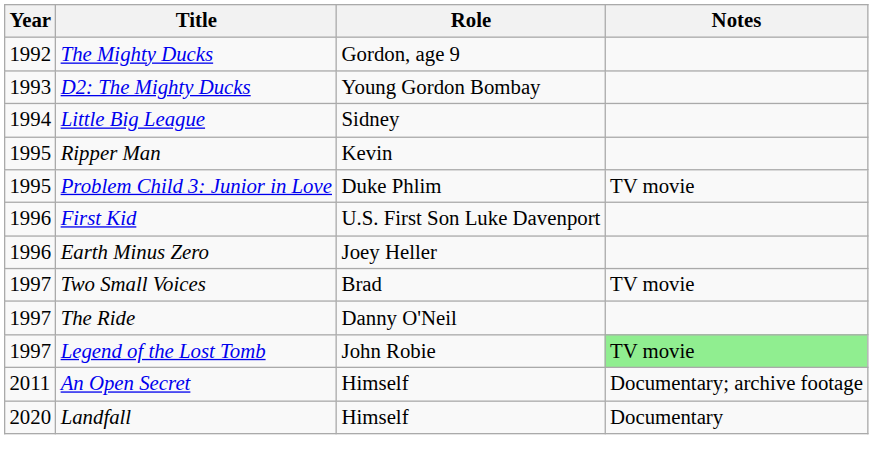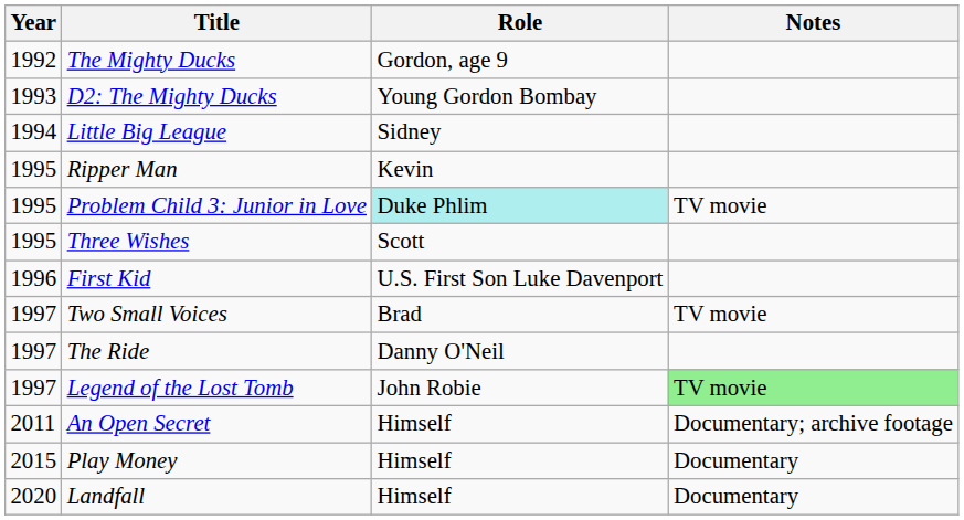Problem Child 3: Junior in Love | Role: no background -> paleturquoise background
+ row: 1995 | Three Wishes | Scott
- row: 1996 | Earth Minus Zero | Joey Heller
+ row: 2015 | Play Money | Himself | Documentary
